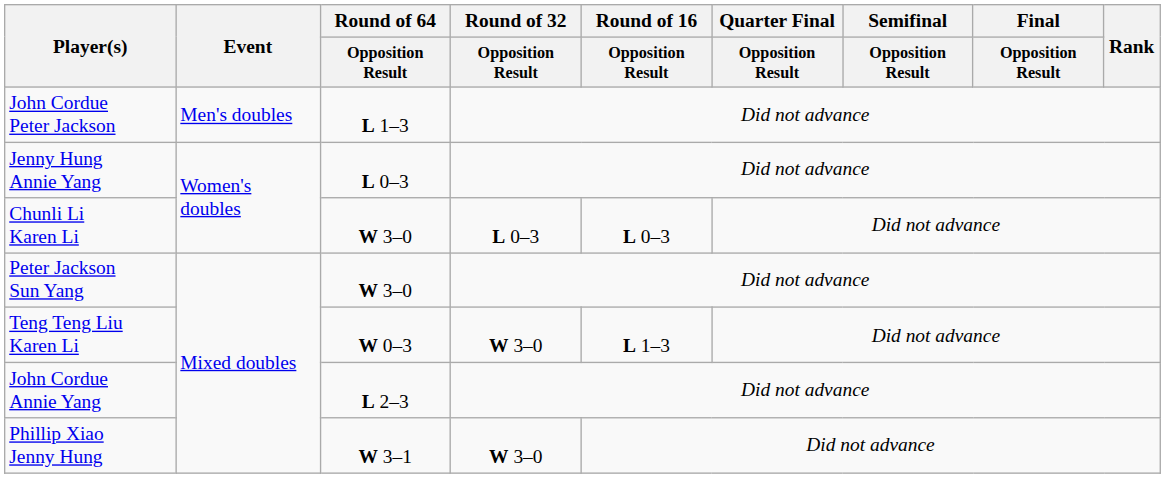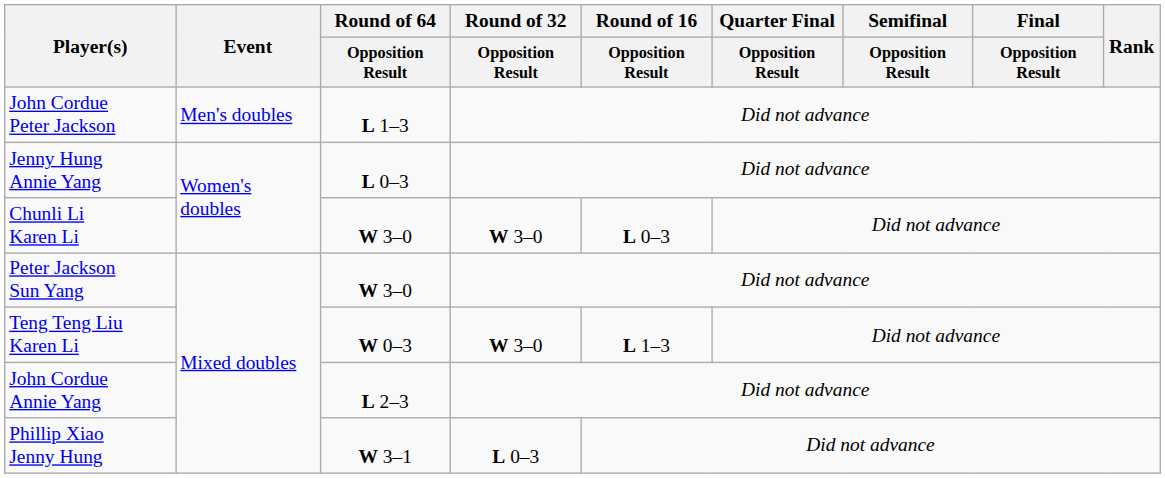Chunli Li Karen Li | Round of 32 / Opposition Result: L 0–3 -> W 3–0
Phillip Xiao Jenny Hung | Round of 32 / Opposition Result: W 3–0 -> L 0–3
